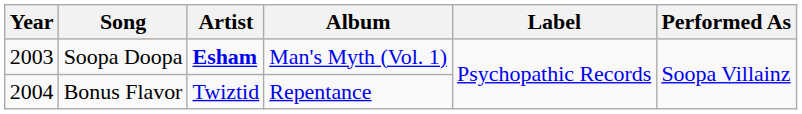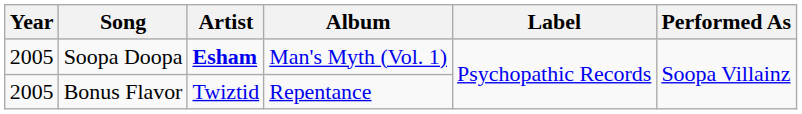Soopa Doopa | Year: 2003 -> 2005
Bonus Flavor | Year: 2004 -> 2005
